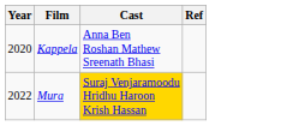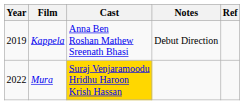+ column: Notes | Debut Direction
Kappela | Year: 2020 -> 2019
